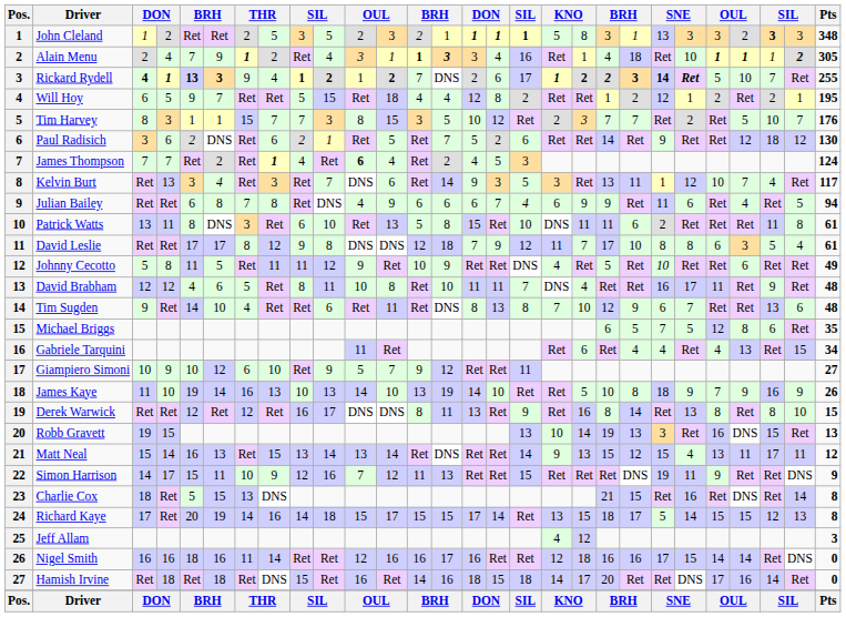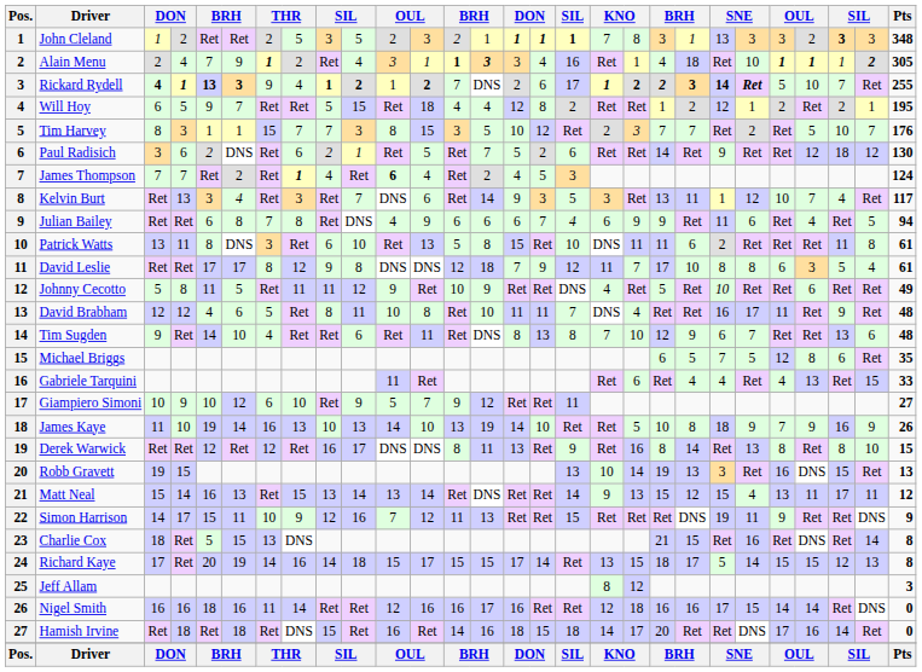John Cleland | column 18: 5 -> 7
Gabriele Tarquini | Pts: 34 -> 33
Jeff Allam | column 18: 4 -> 8
